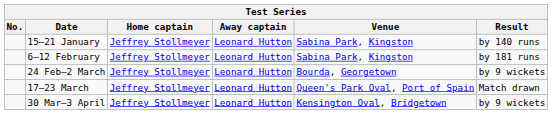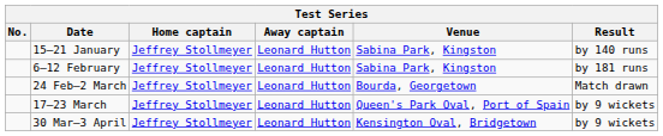24 Feb–2 March | Result: by 9 wickets -> Match drawn
17–23 March | Result: Match drawn -> by 9 wickets
